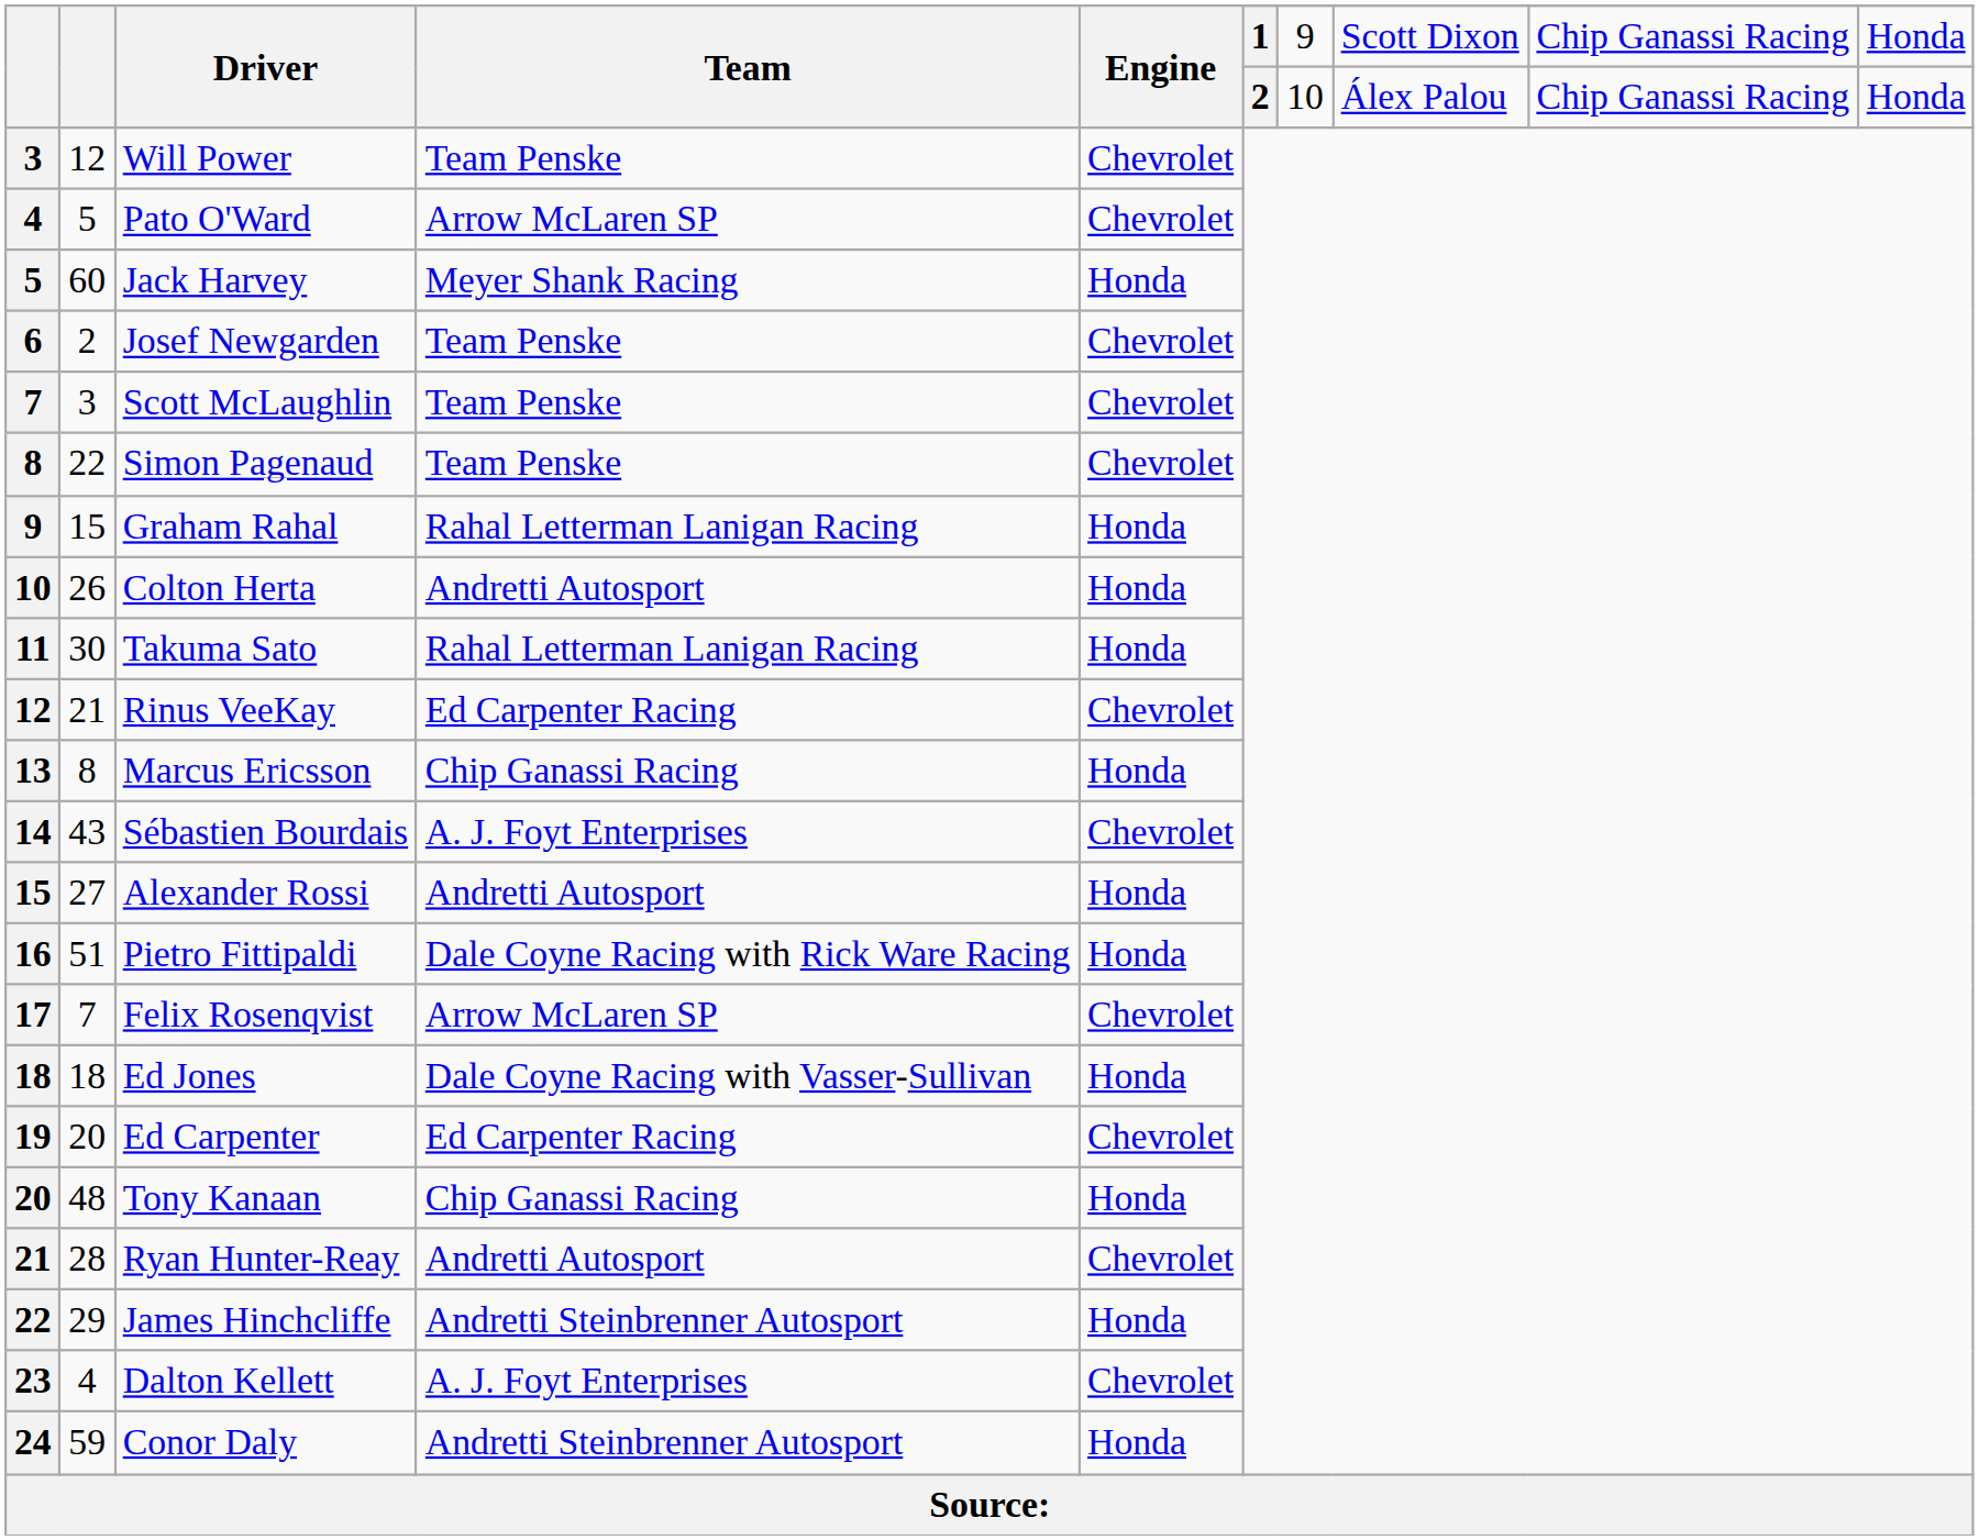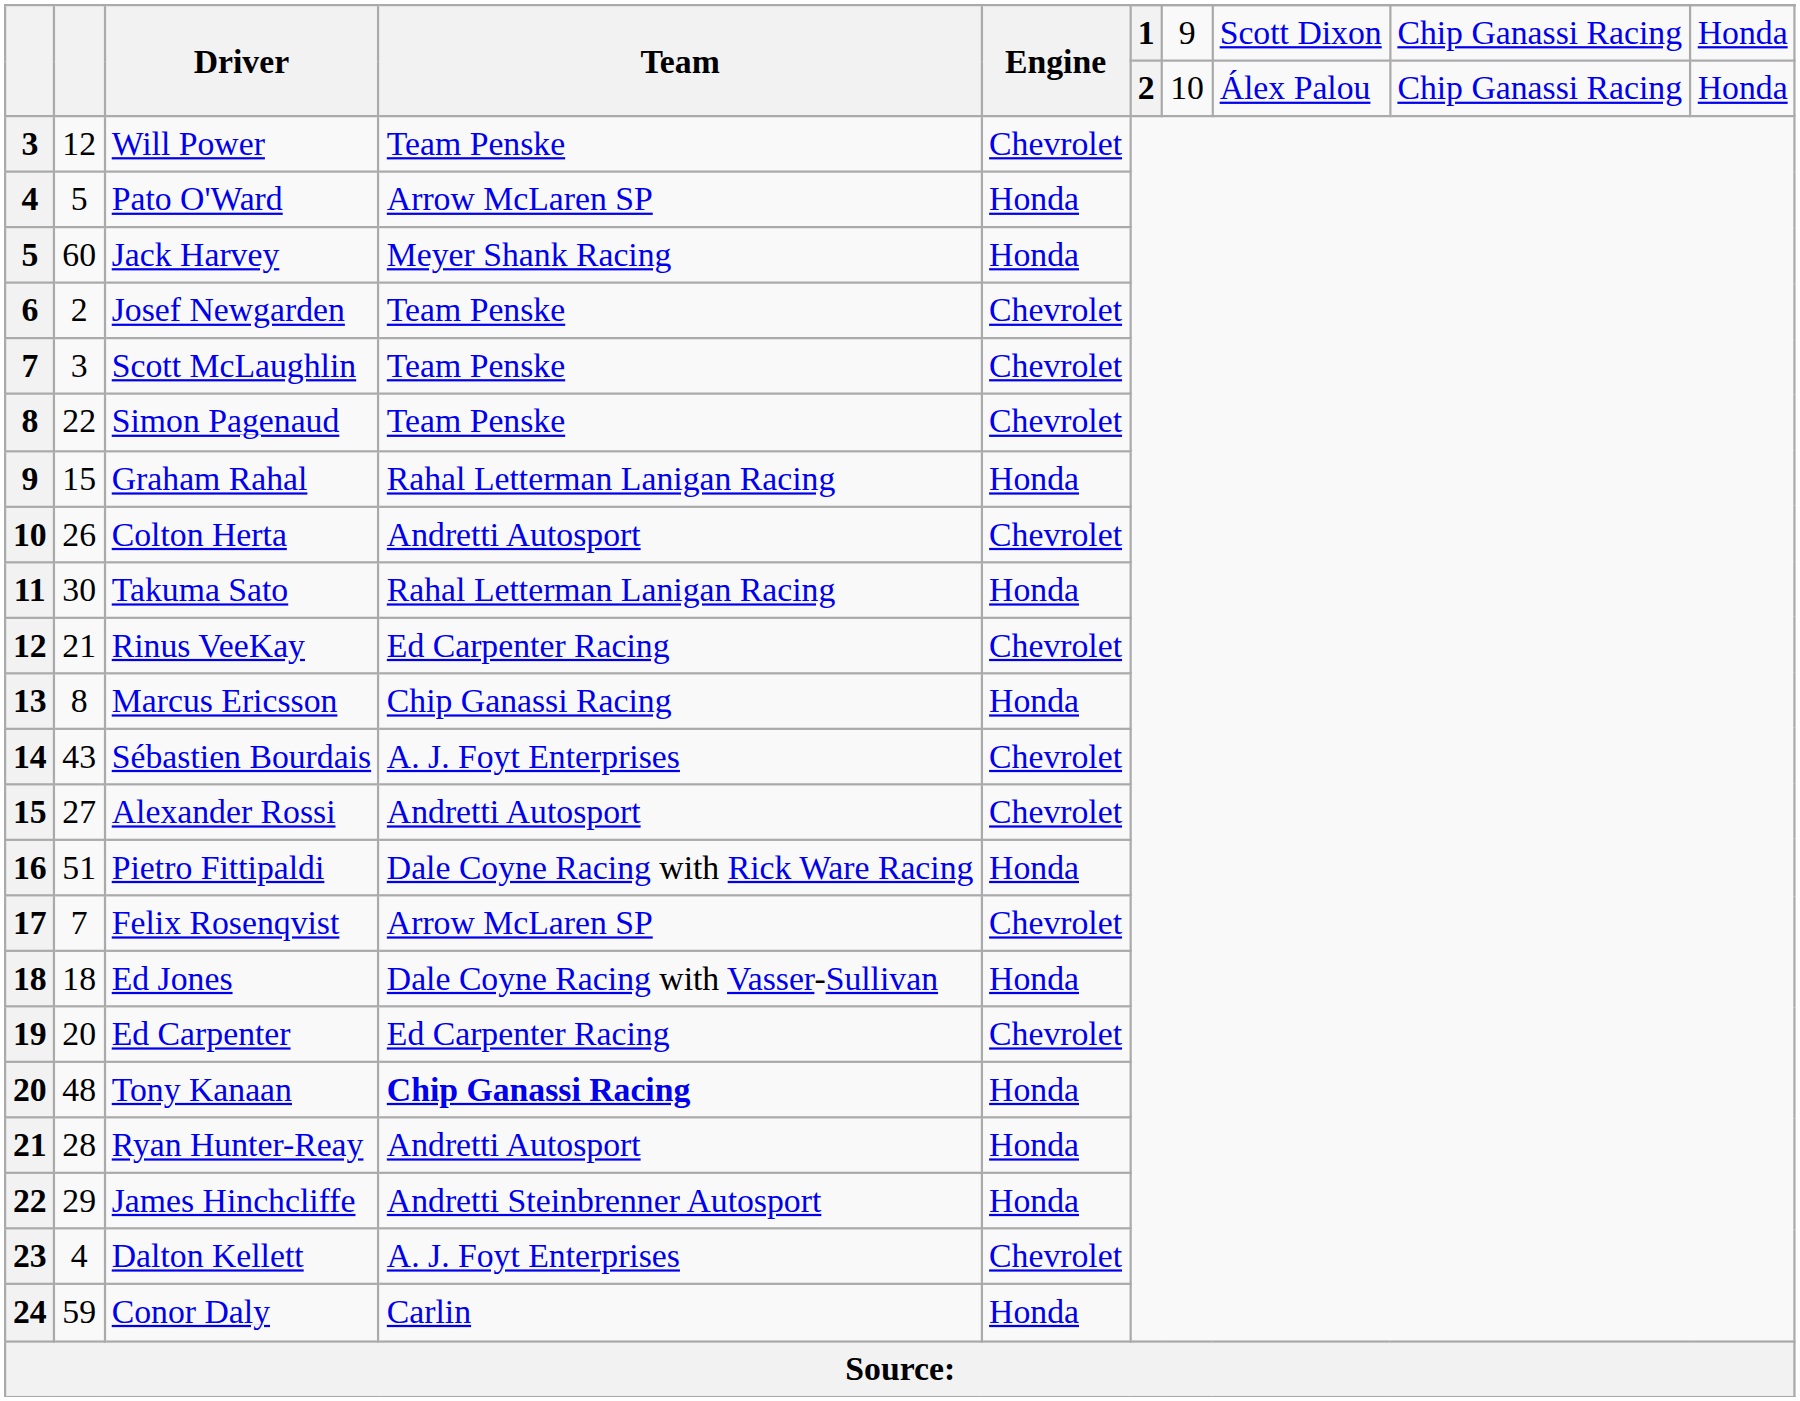Pato O'Ward | Engine: Chevrolet -> Honda
Colton Herta | Engine: Honda -> Chevrolet
Alexander Rossi | Engine: Honda -> Chevrolet
Tony Kanaan | Team: normal -> bold
Ryan Hunter-Reay | Engine: Chevrolet -> Honda
Conor Daly | Team: Andretti Steinbrenner Autosport -> Carlin
